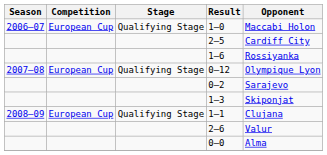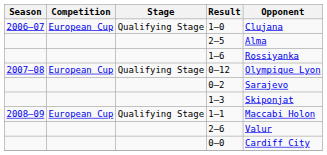1–0 | Opponent: Maccabi Holon -> Clujana
2–5 | Opponent: Cardiff City -> Alma
1–1 | Opponent: Clujana -> Maccabi Holon
0–0 | Opponent: Alma -> Cardiff City
